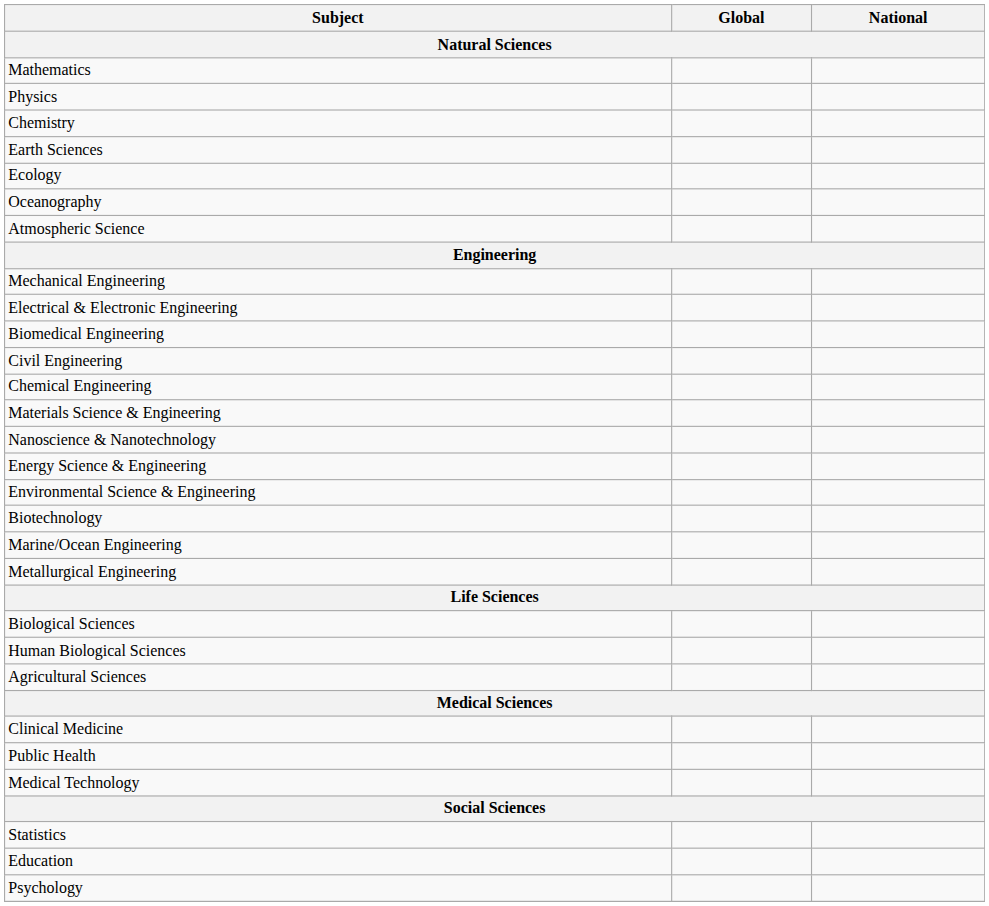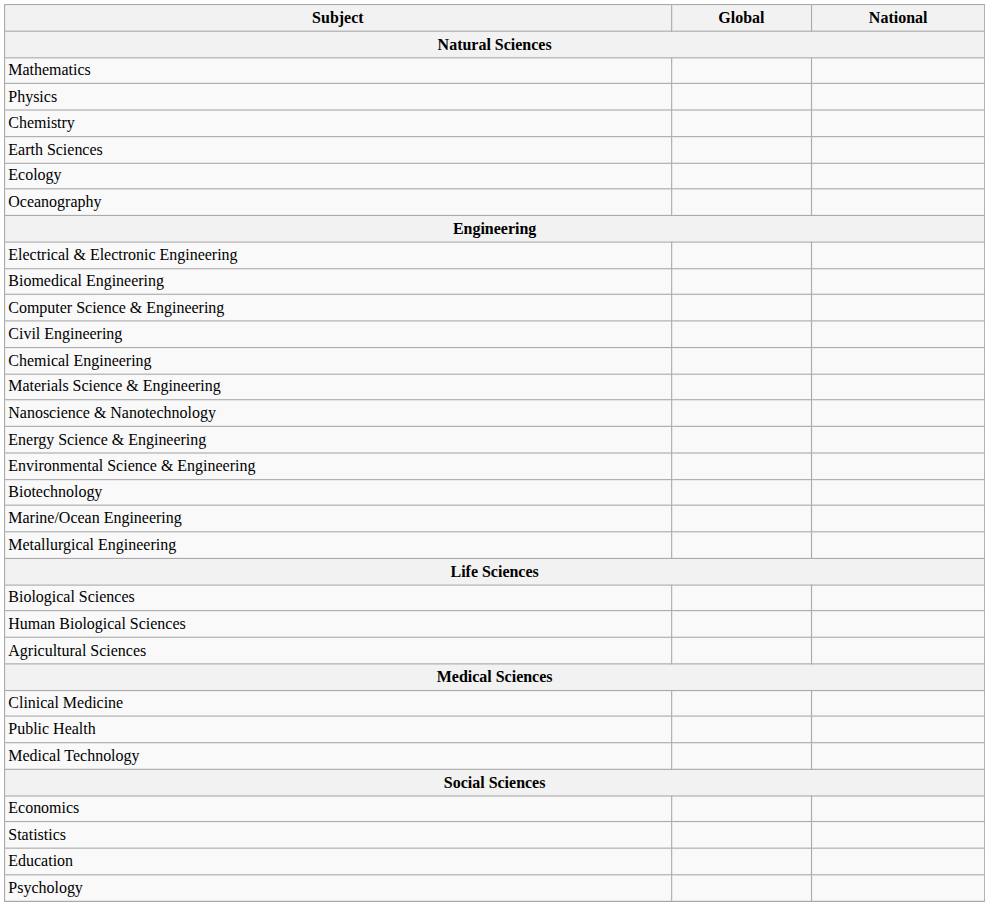- row: Atmospheric Science
- row: Mechanical Engineering
+ row: Computer Science & Engineering
+ row: Economics
